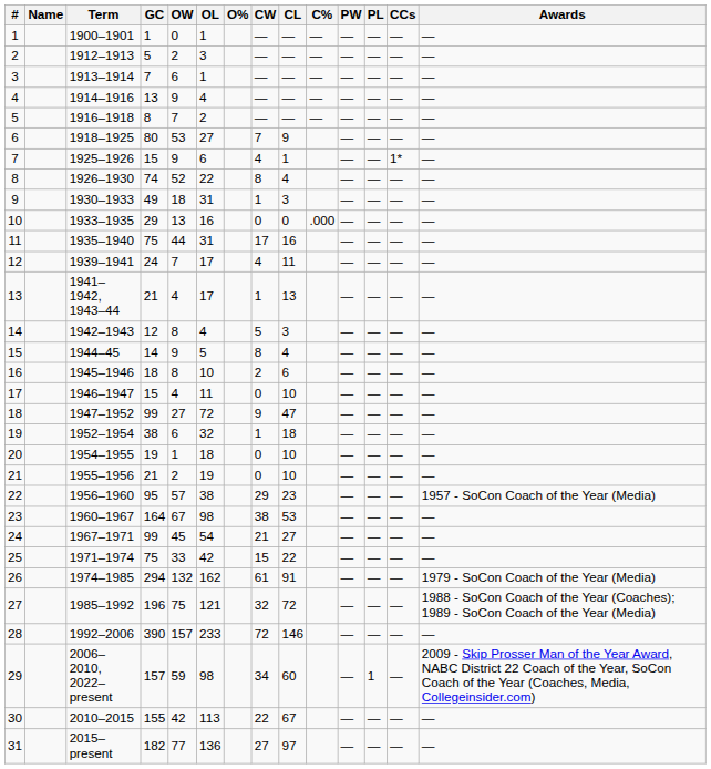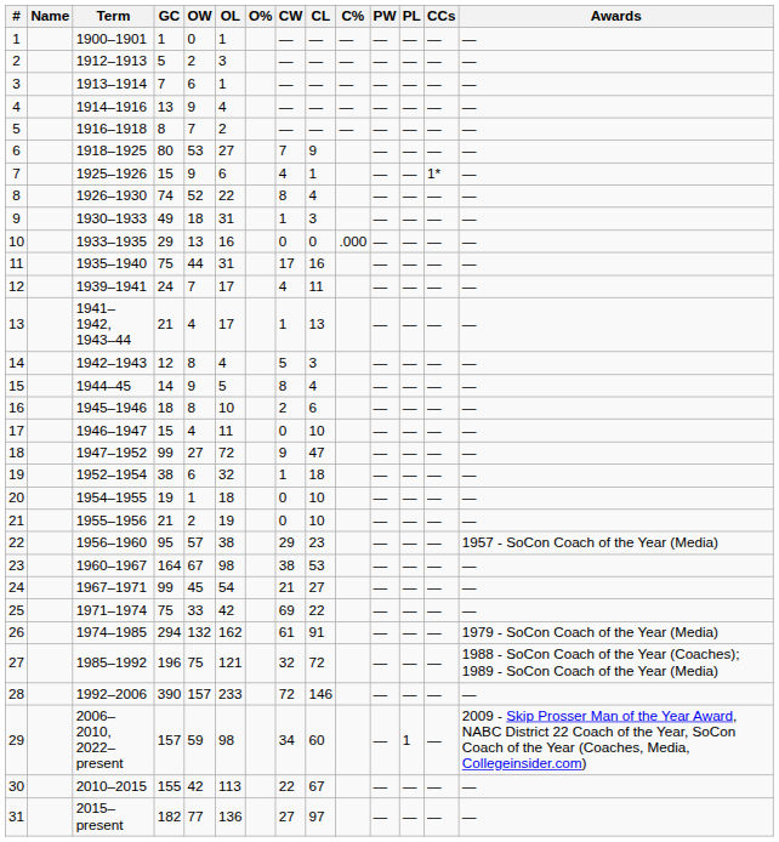25 | CW: 15 -> 69
